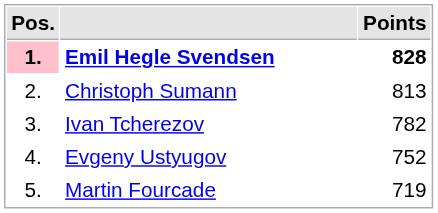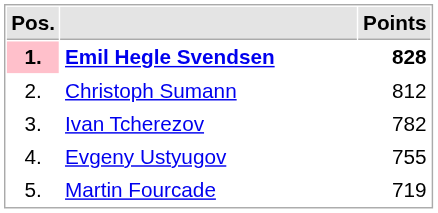Christoph Sumann | Points: 813 -> 812
Evgeny Ustyugov | Points: 752 -> 755
